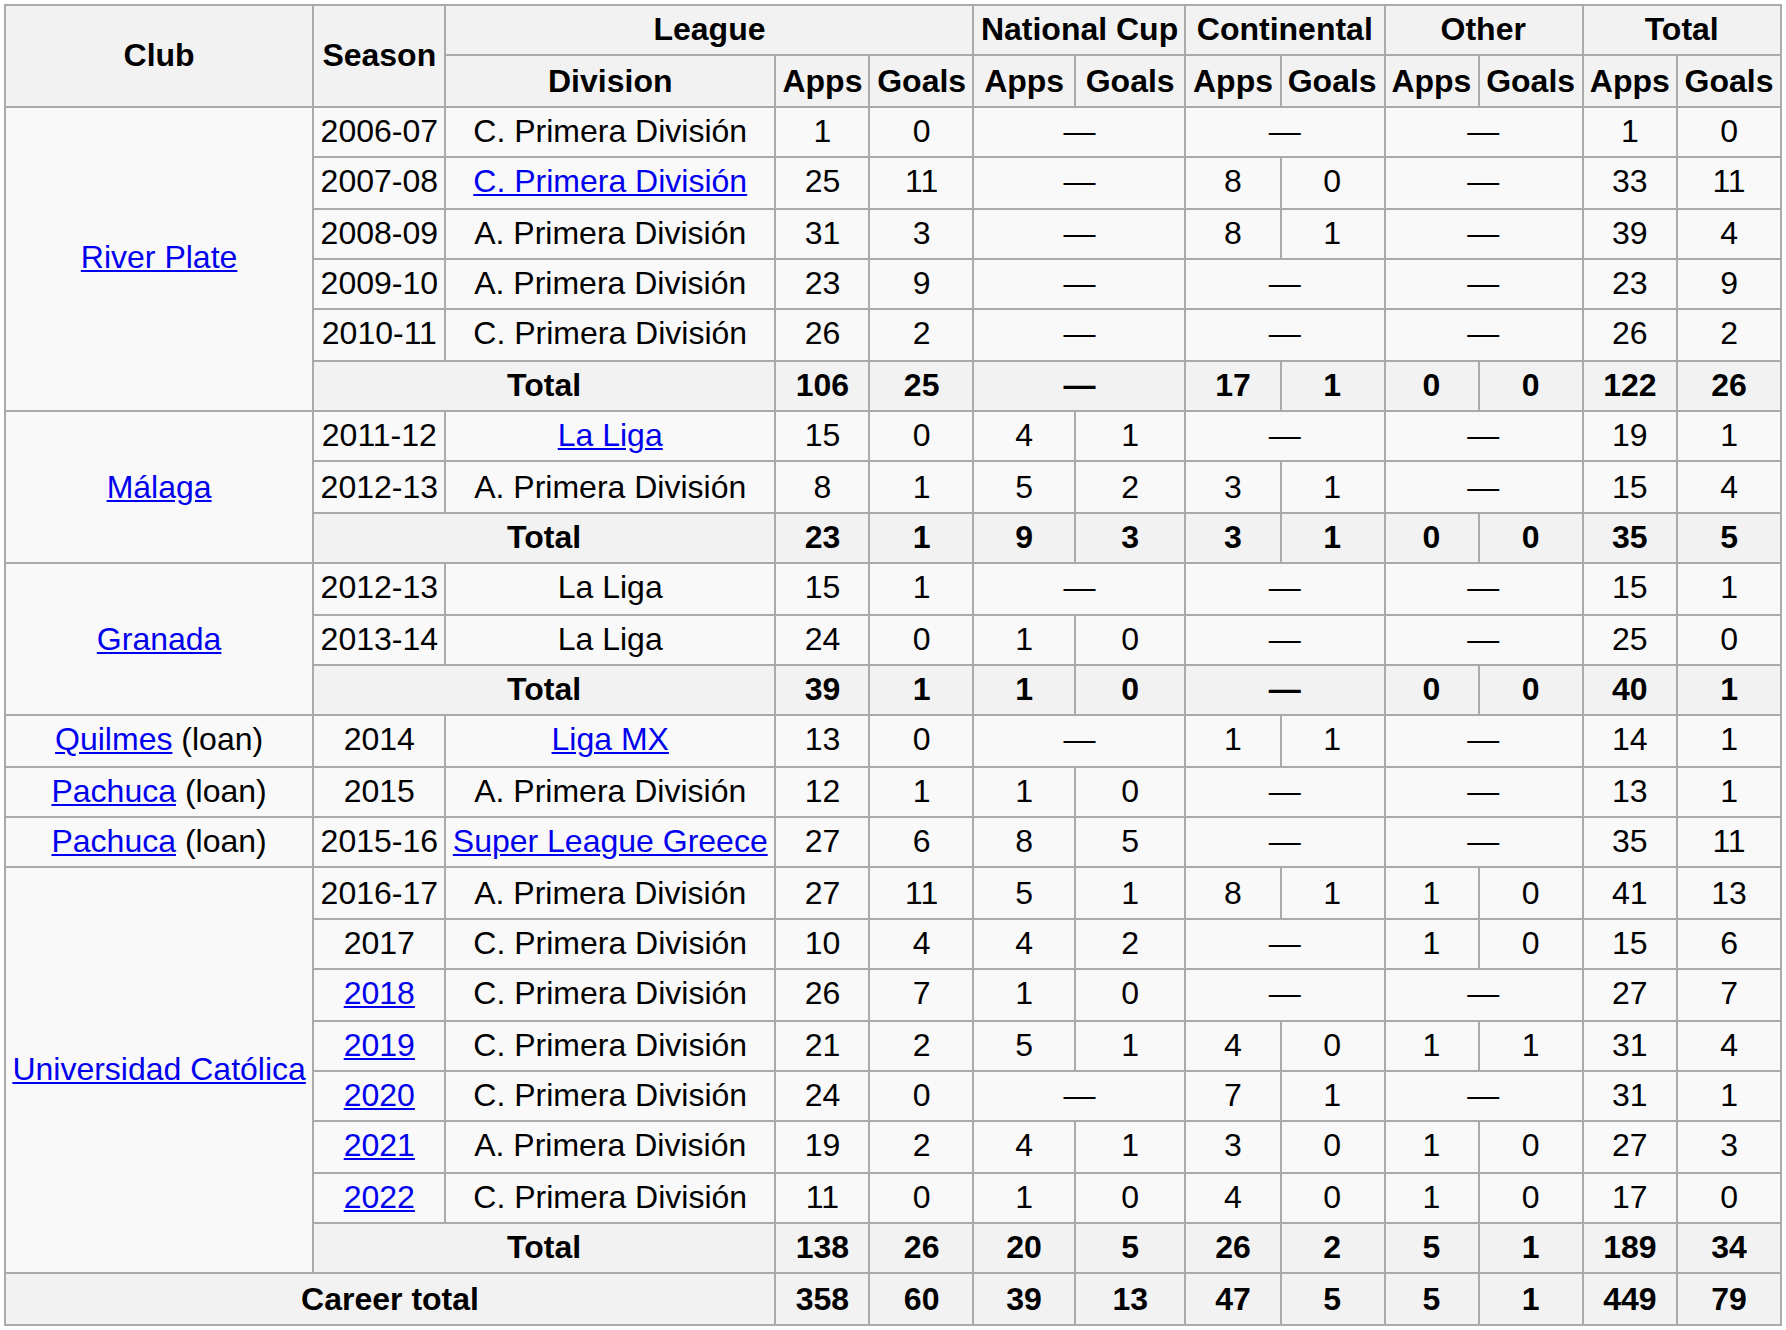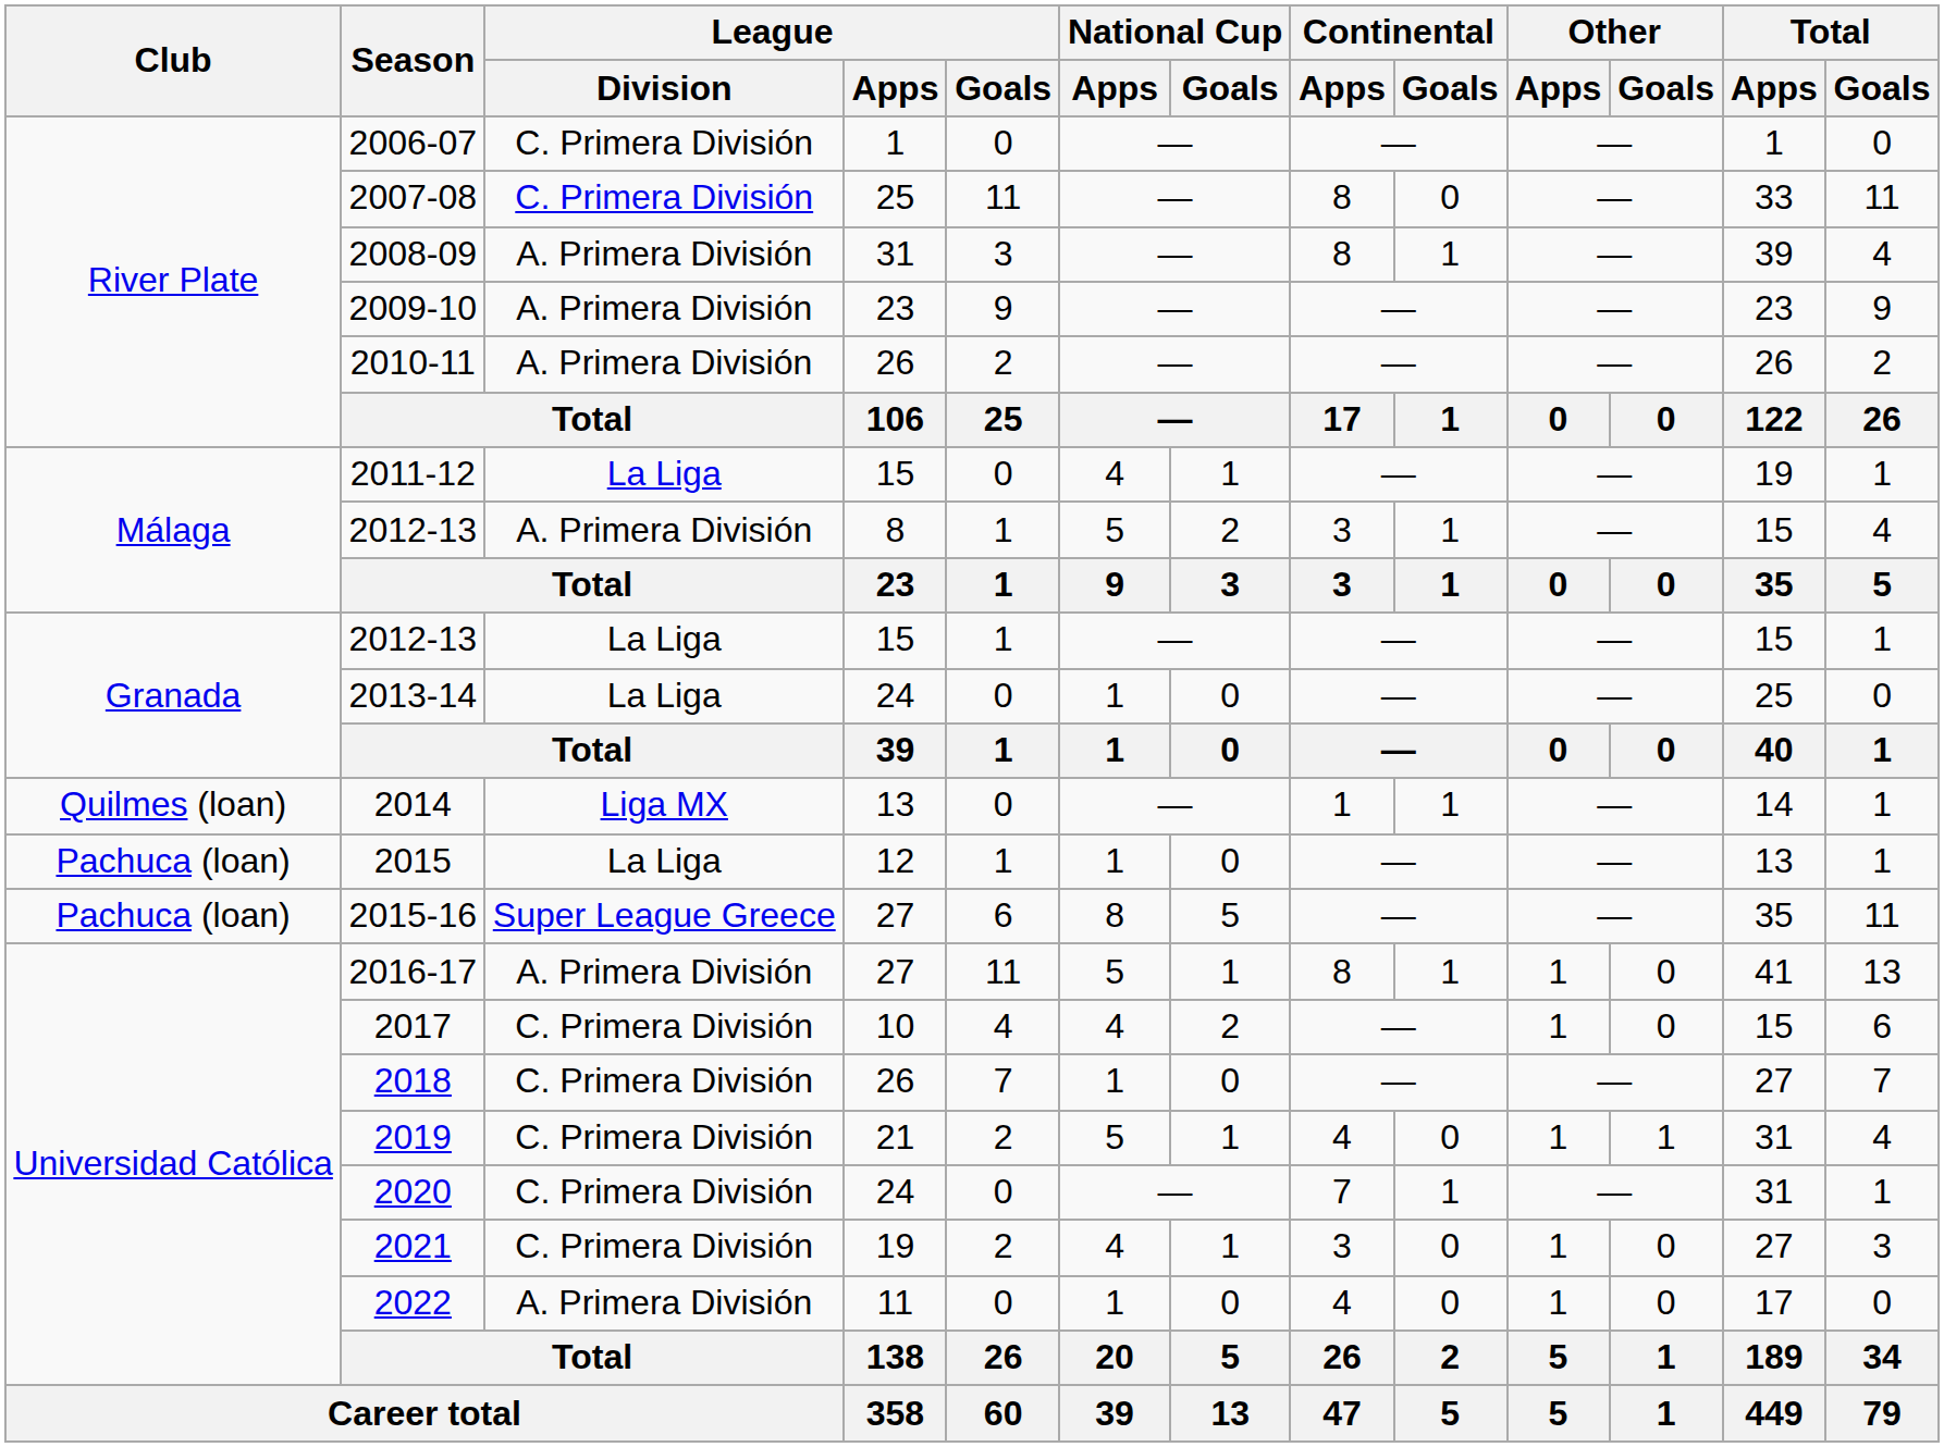2010-11 | League / Division: C. Primera División -> A. Primera División
2015 | League / Division: A. Primera División -> La Liga
2021 | League / Division: A. Primera División -> C. Primera División
2022 | League / Division: C. Primera División -> A. Primera División
